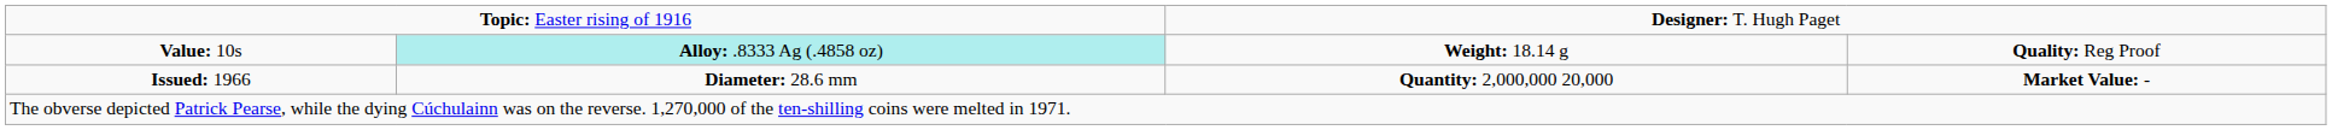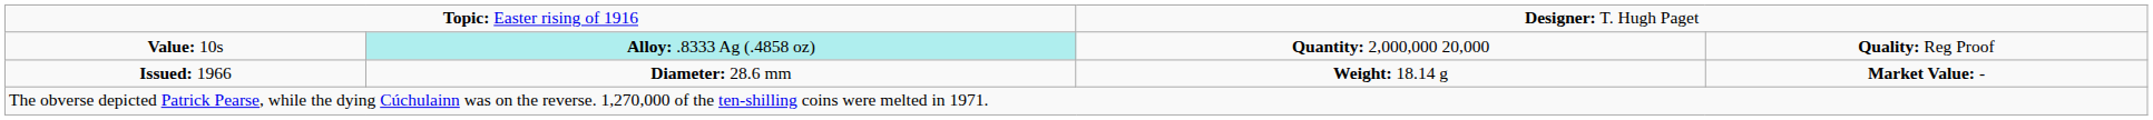Value: 10s | column 3: Weight: 18.14 g -> Quantity: 2,000,000 20,000
Issued: 1966 | column 3: Quantity: 2,000,000 20,000 -> Weight: 18.14 g
